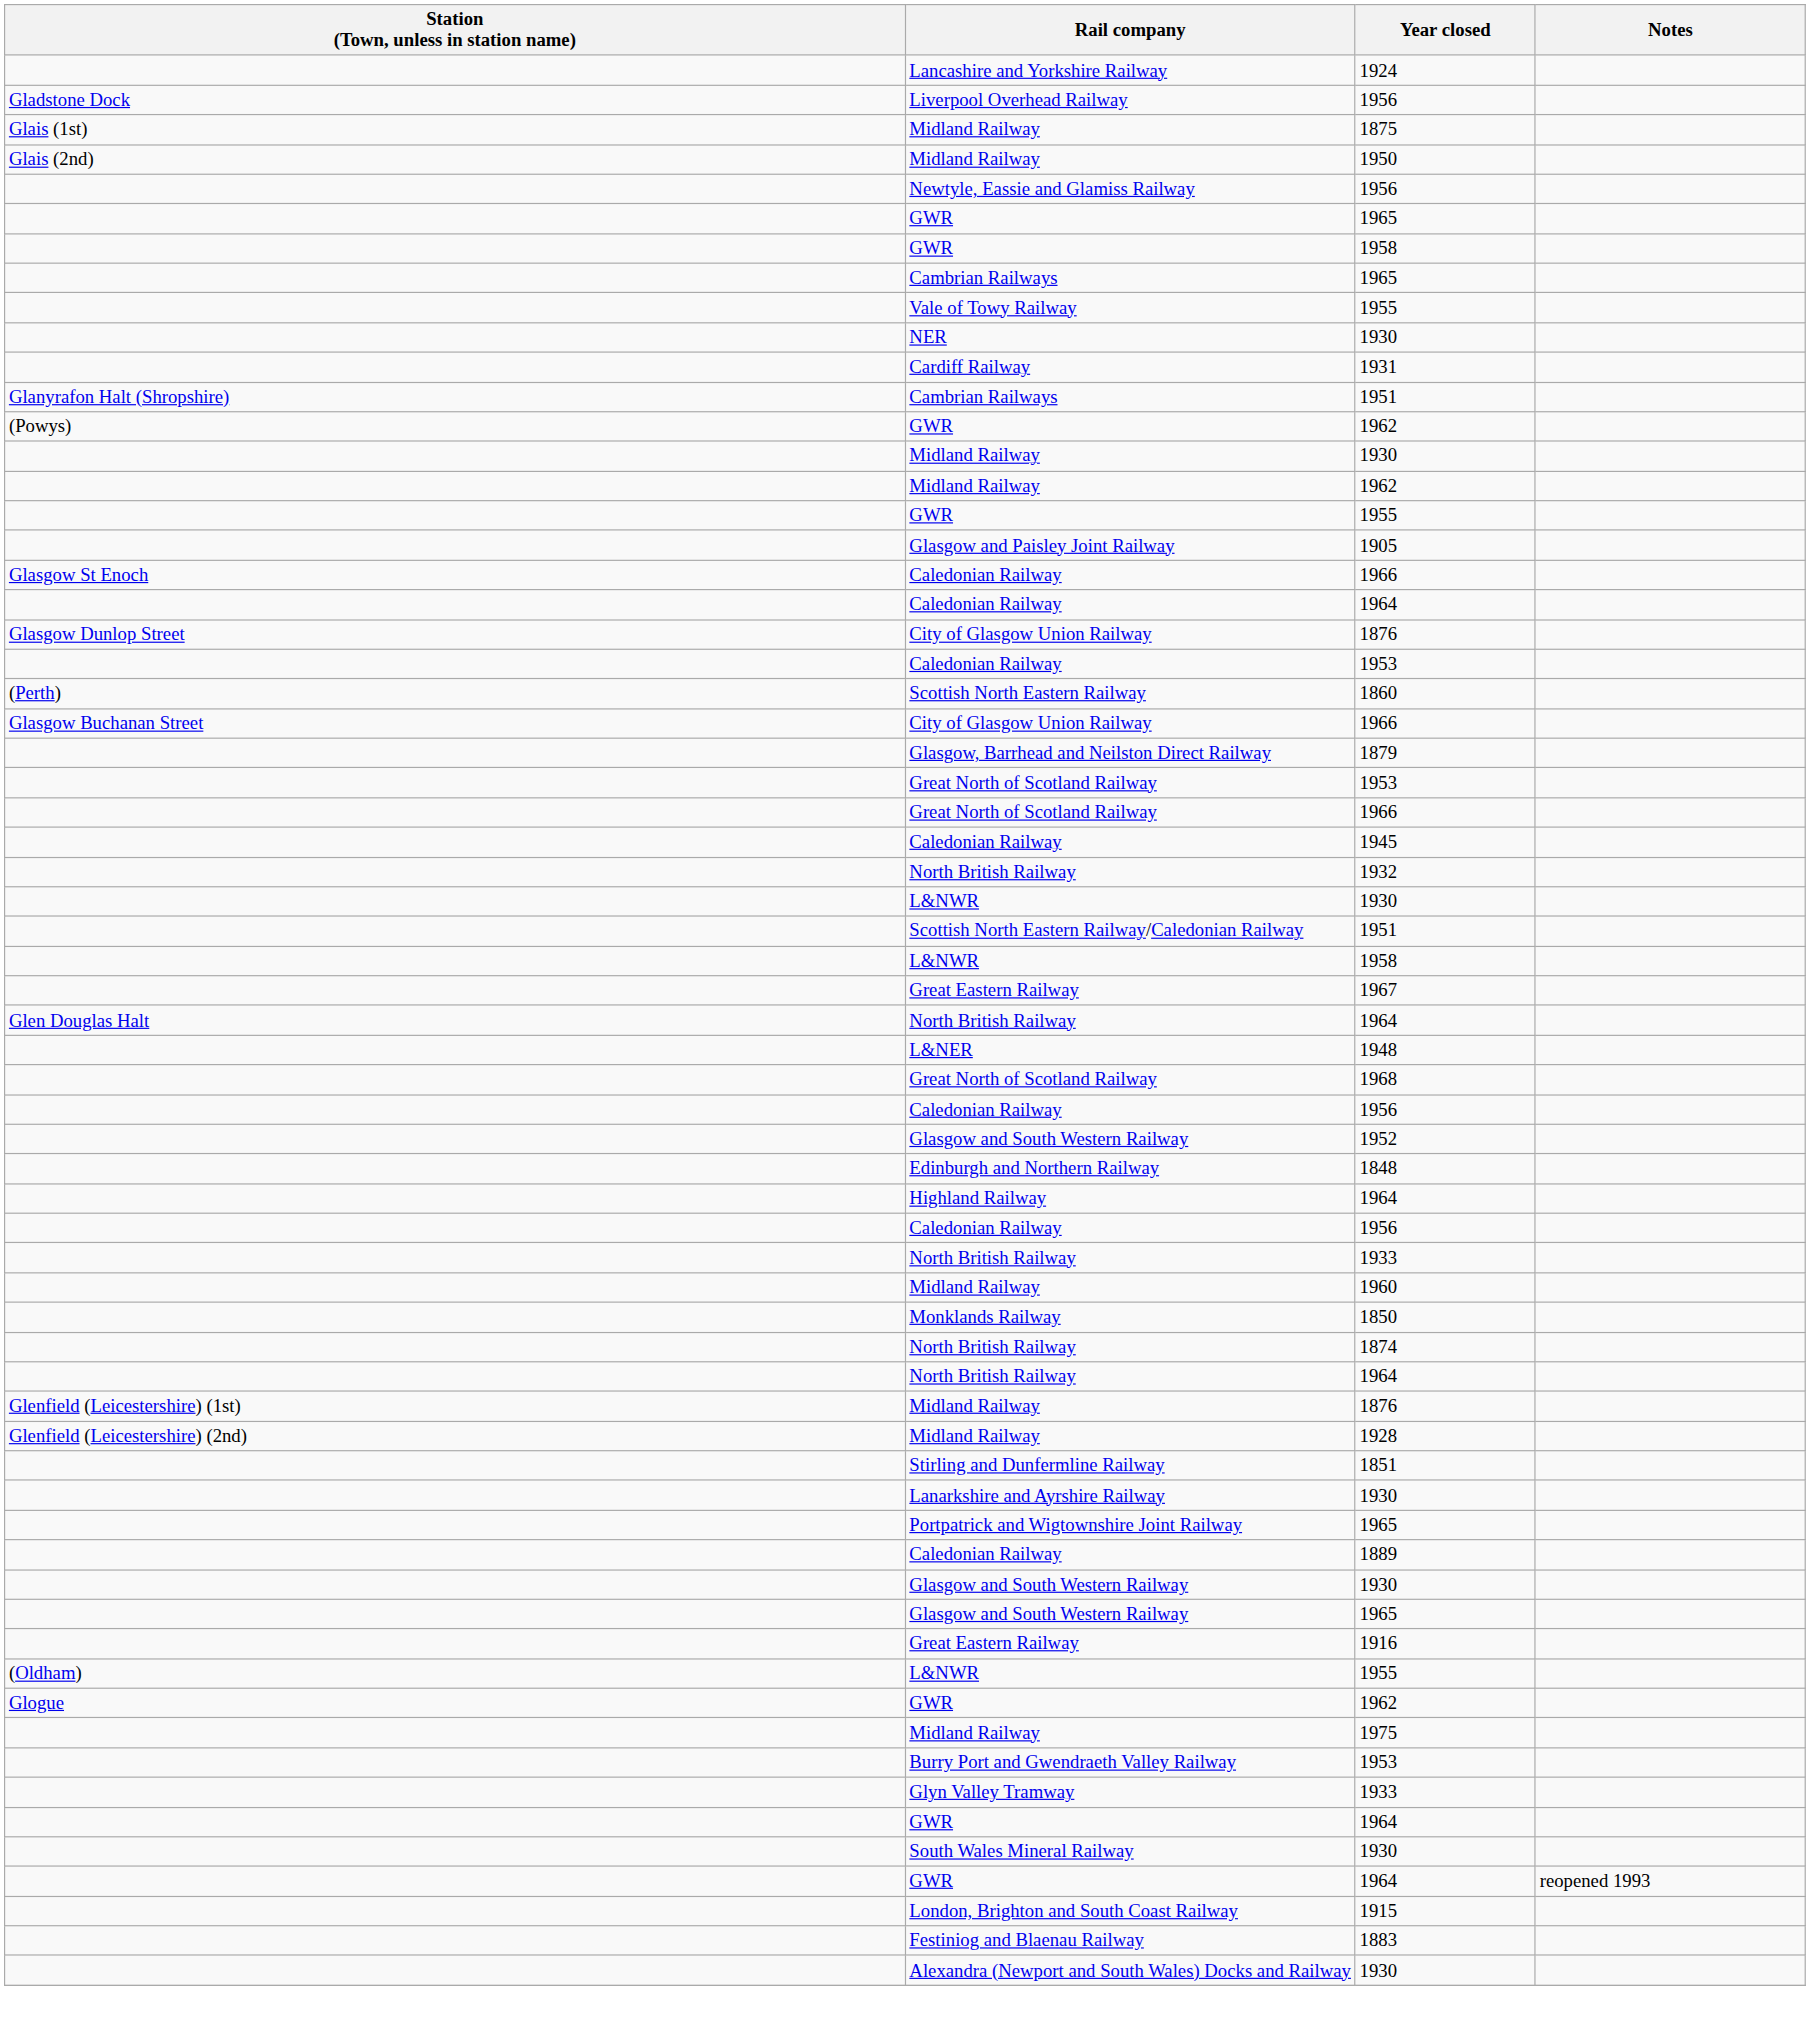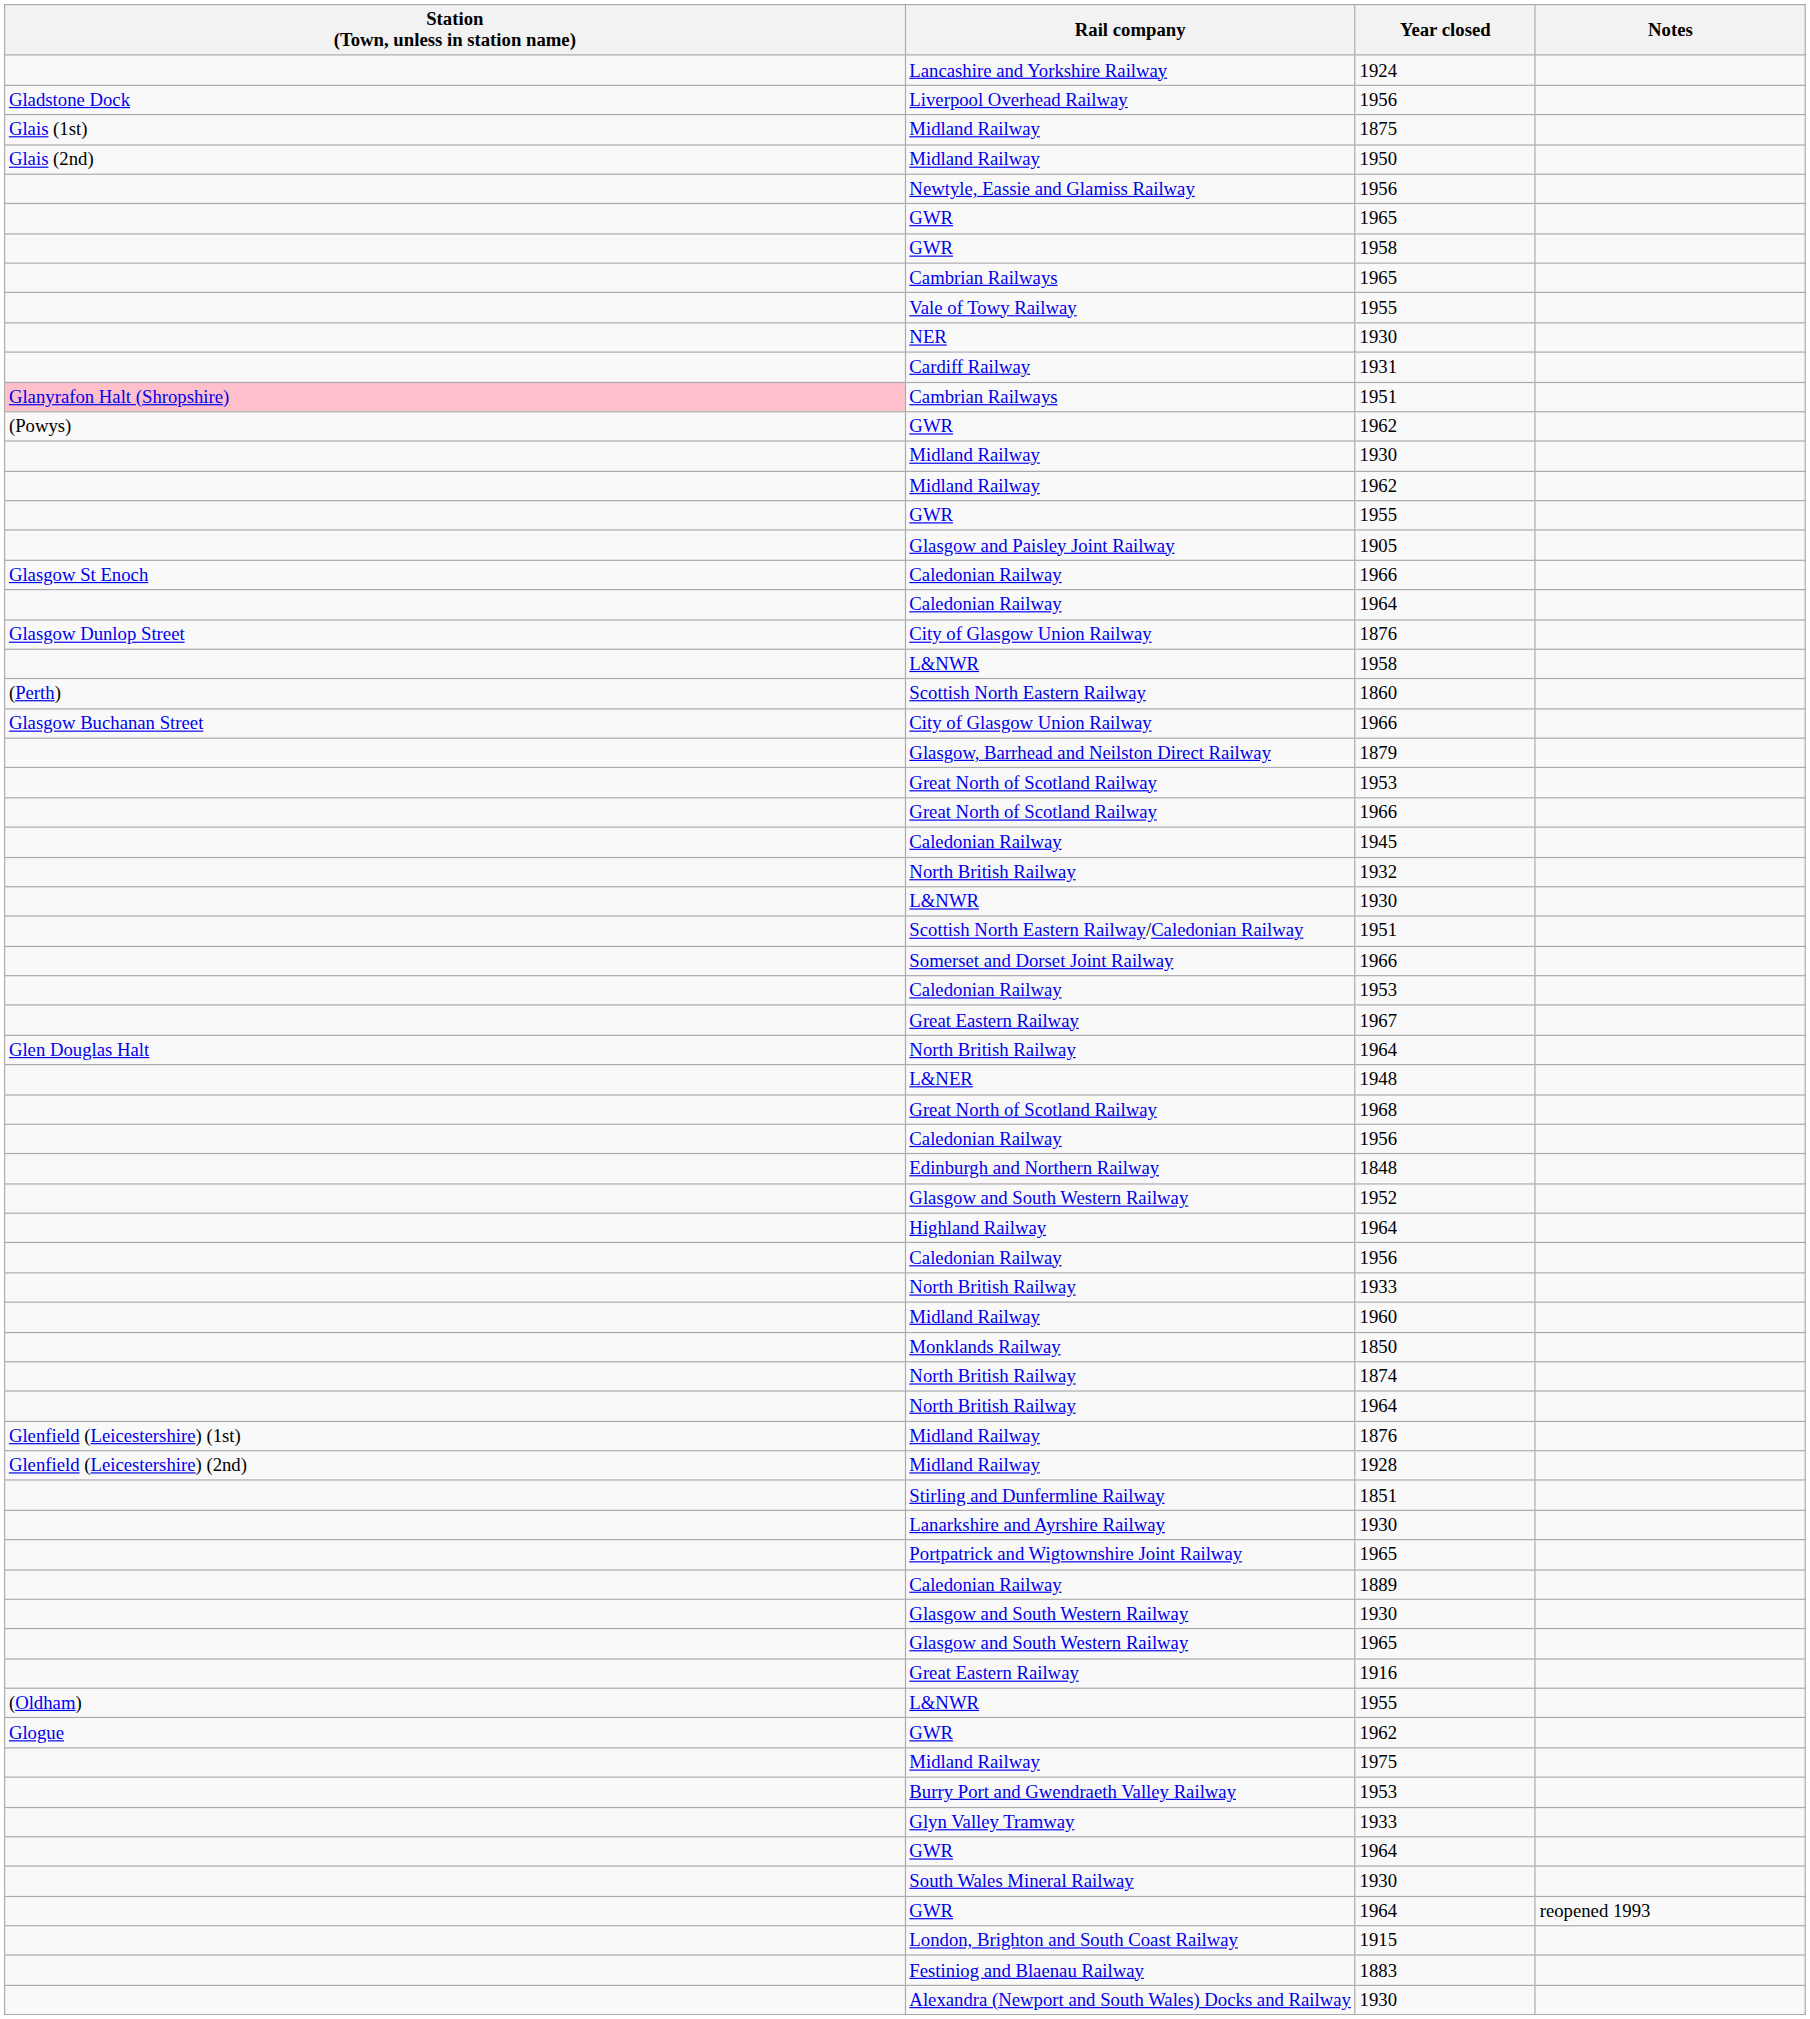Cambrian Railways / 1951 | Station (Town, unless in station name): no background -> pink background
rows swapped: Caledonian Railway / 1953 <-> L&NWR / 1958
+ row: Somerset and Dorset Joint Railway | 1966
rows swapped: 1952 <-> 1848
